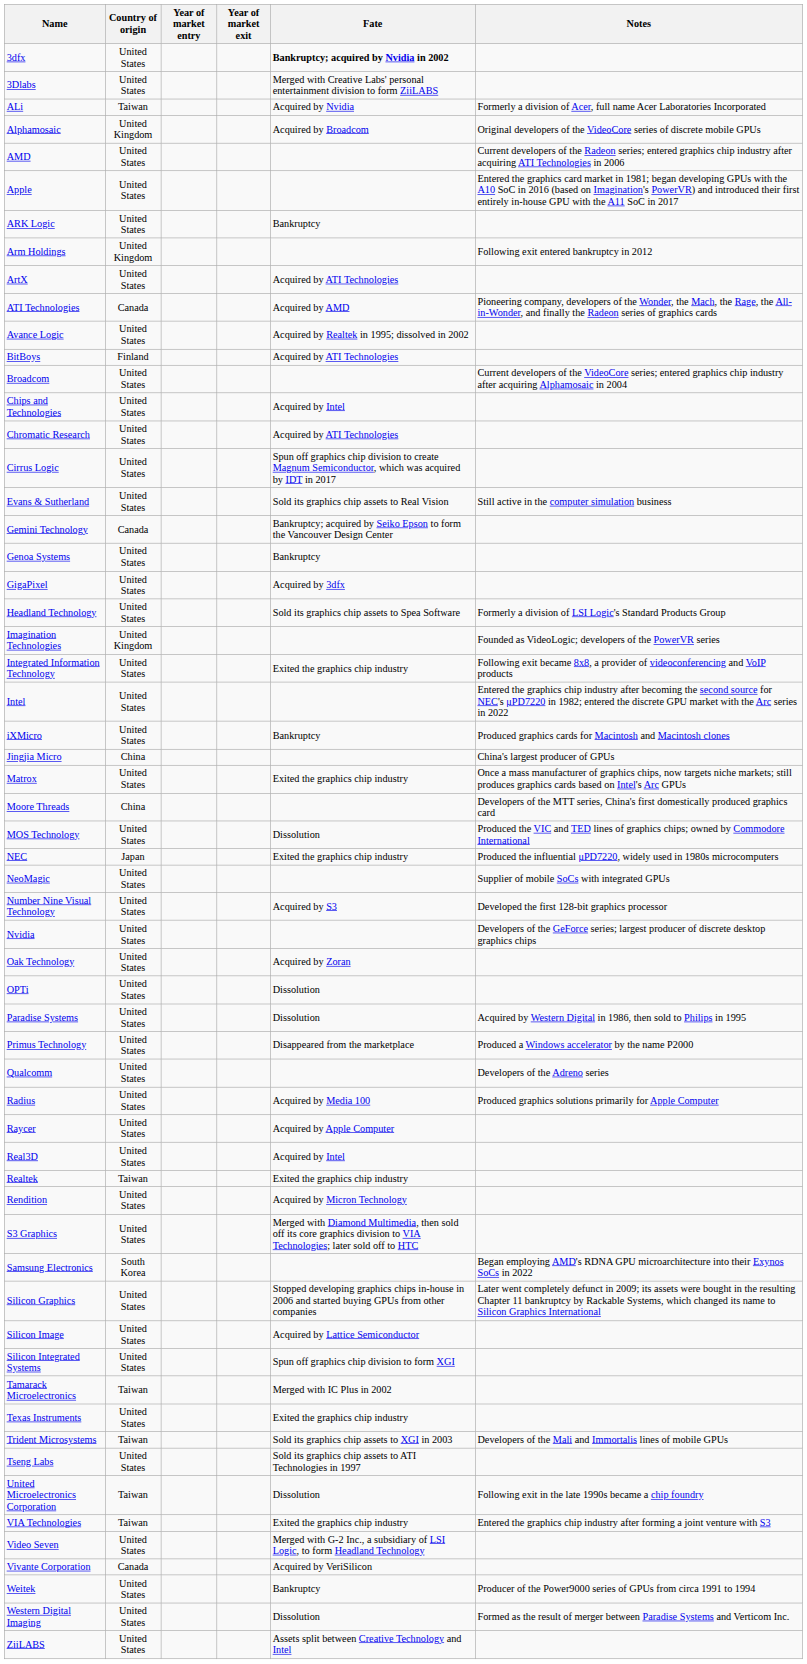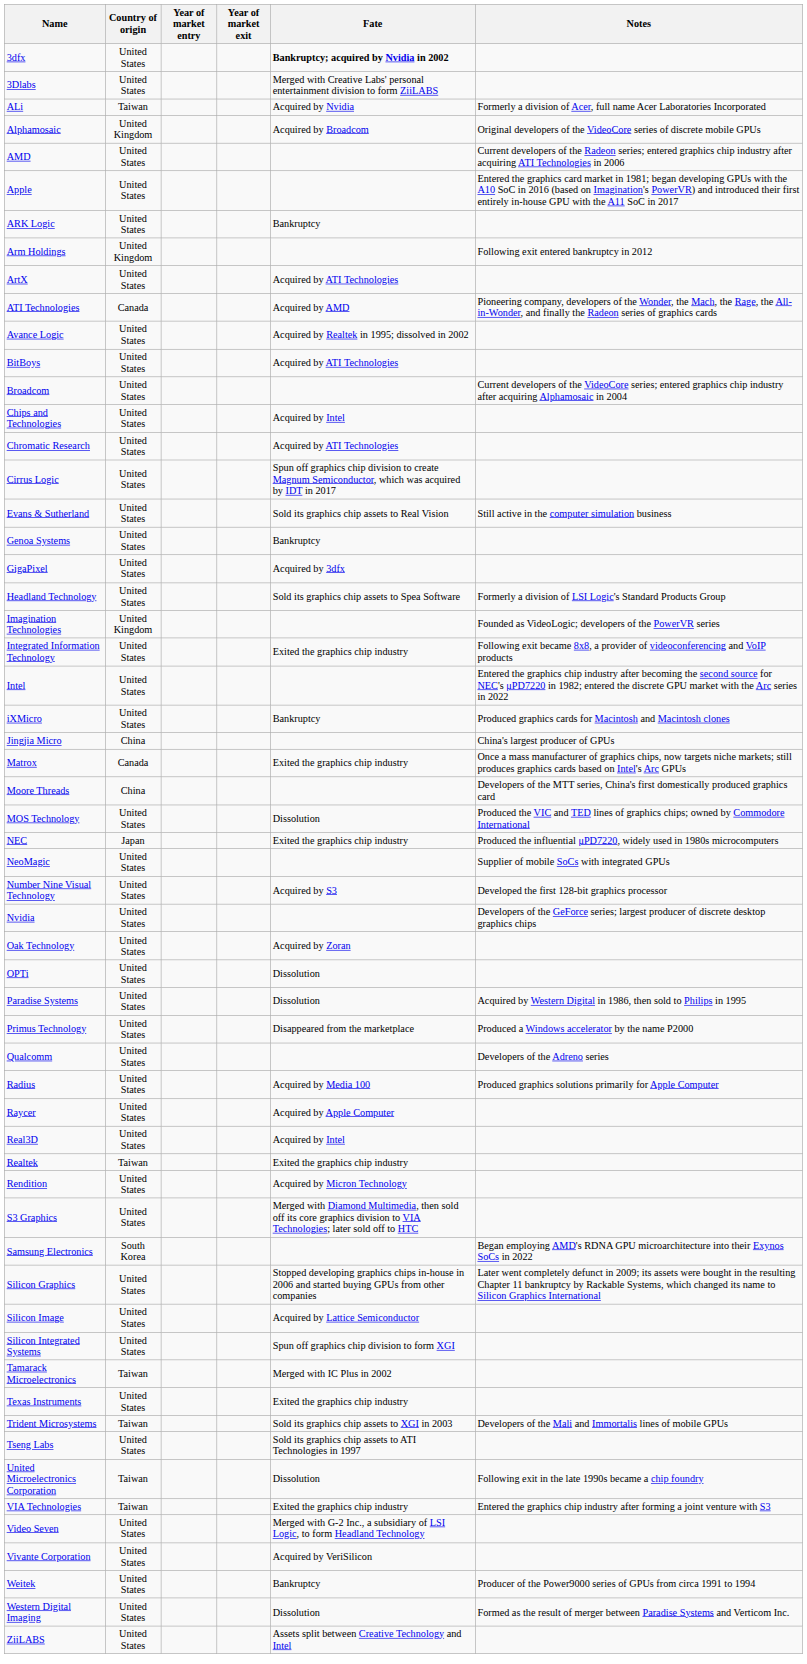BitBoys | Country of origin: Finland -> United States
- row: Gemini Technology | Canada | Bankruptcy; acquired by Seiko Epson to form the Vancouver Design Center
Matrox | Country of origin: United States -> Canada
Vivante Corporation | Country of origin: Canada -> United States
